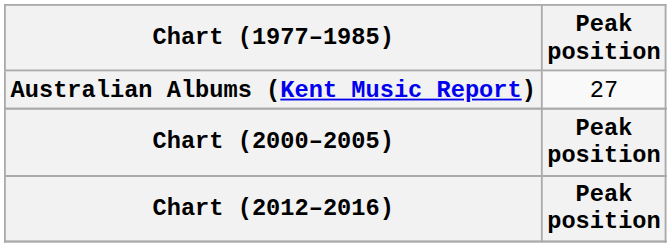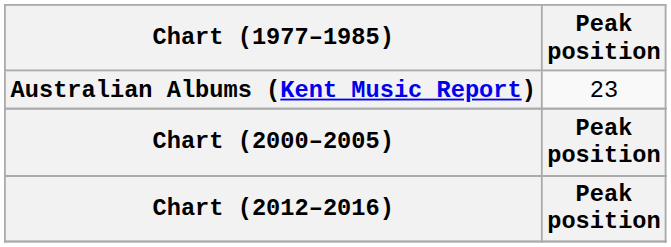Australian Albums (Kent Music Report) | Peak position: 27 -> 23
